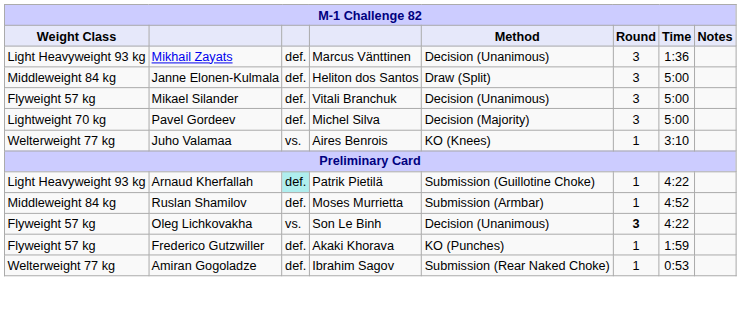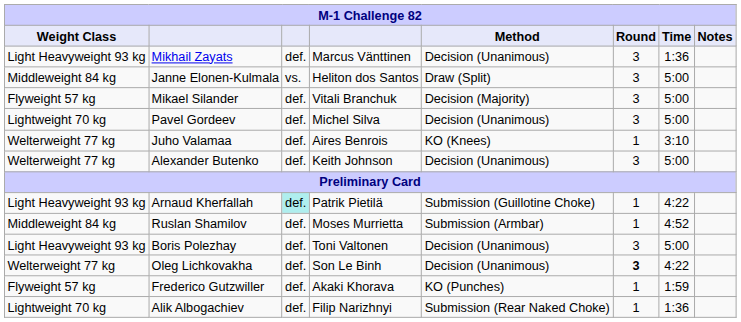Janne Elonen-Kulmala | column 3: def. -> vs.
Mikael Silander | Method: Decision (Unanimous) -> Decision (Majority)
Pavel Gordeev | Method: Decision (Majority) -> Decision (Unanimous)
Juho Valamaa | column 3: vs. -> def.
+ row: Welterweight 77 kg | Alexander Butenko | def. | Keith Johnson | Decision (Unanimous) | 3 | 5:00
+ row: Light Heavyweight 93 kg | Boris Polezhay | def. | Toni Valtonen | Decision (Unanimous) | 3 | 5:00
Oleg Lichkovakha | Weight Class: Flyweight 57 kg -> Welterweight 77 kg
Oleg Lichkovakha | column 3: vs. -> def.
+ row: Lightweight 70 kg | Alik Albogachiev | def. | Filip Narizhnyi | Submission (Rear Naked Choke) | 1 | 1:36
- row: Welterweight 77 kg | Amiran Gogoladze | def. | Ibrahim Sagov | Submission (Rear Naked Choke) | 1 | 0:53
